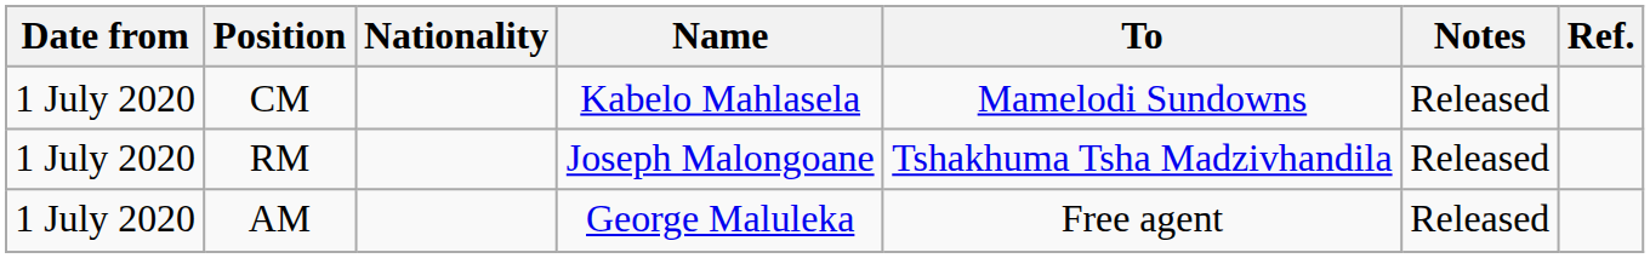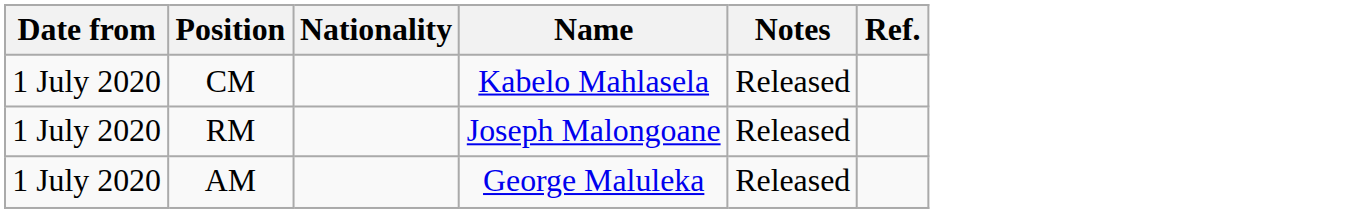- column: To | Mamelodi Sundowns | Tshakhuma Tsha Madzivhandila | Free agent
